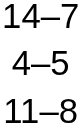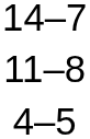rows swapped: 4–5 <-> 11–8
